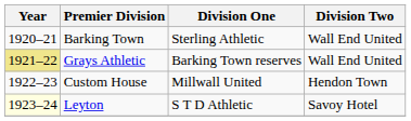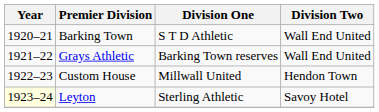Barking Town | Division One: Sterling Athletic -> S T D Athletic
Grays Athletic | Year: khaki background -> no background
Leyton | Division One: S T D Athletic -> Sterling Athletic
